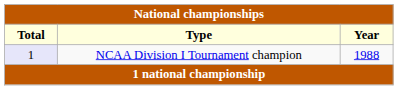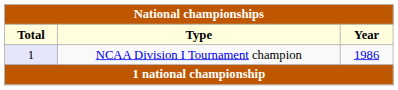NCAA Division I Tournament champion | Year: 1988 -> 1986
